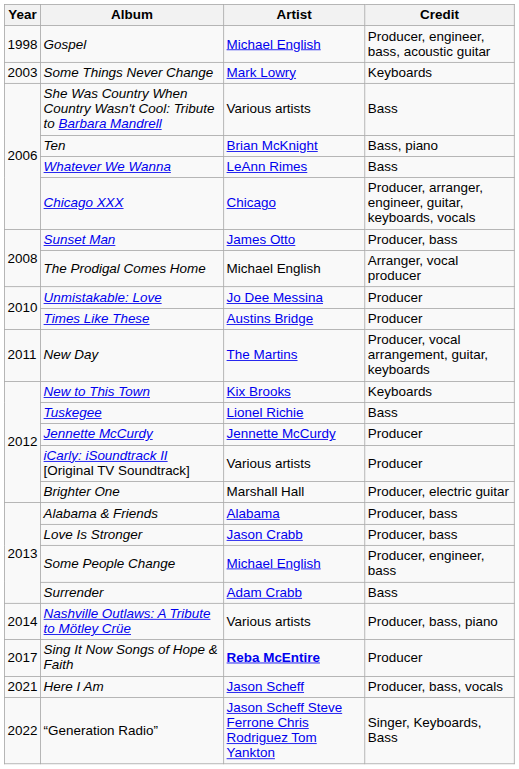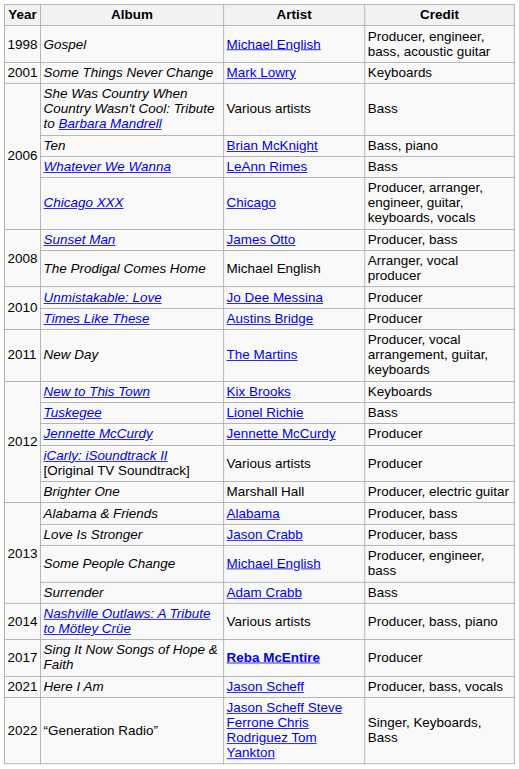Some Things Never Change | Year: 2003 -> 2001
